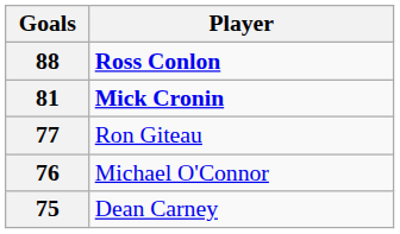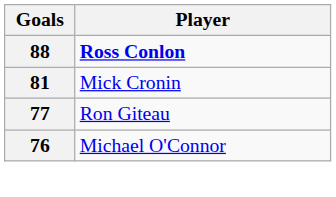81 | Player: bold -> normal
- row: 75 | Dean Carney
